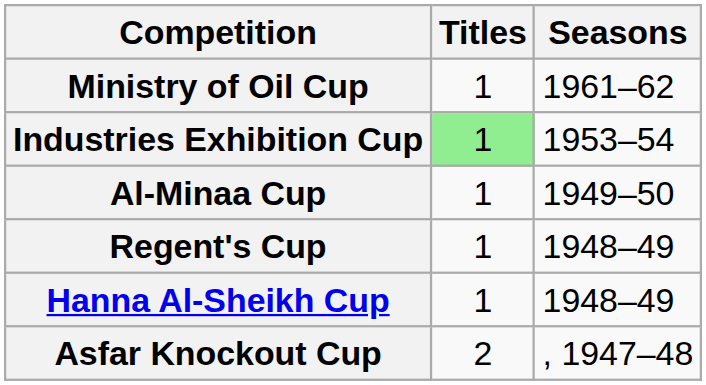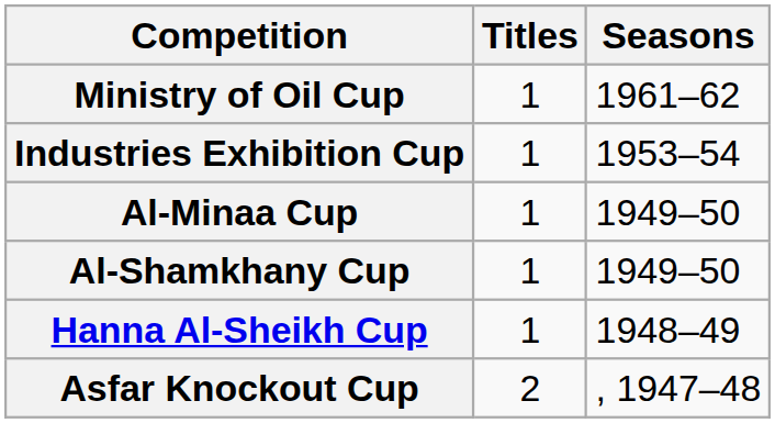Industries Exhibition Cup | Titles: lightgreen background -> no background
+ row: Al-Shamkhany Cup | 1 | 1949–50
- row: Regent's Cup | 1 | 1948–49
